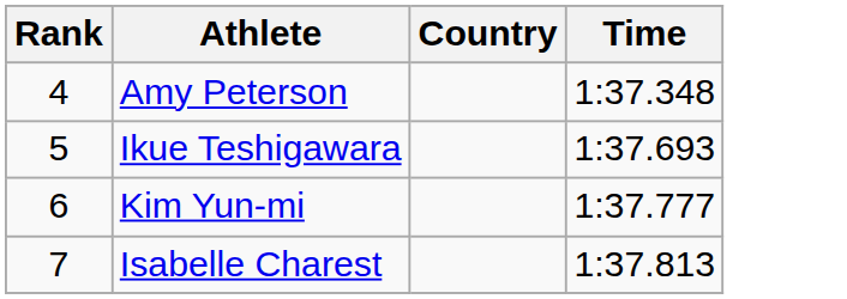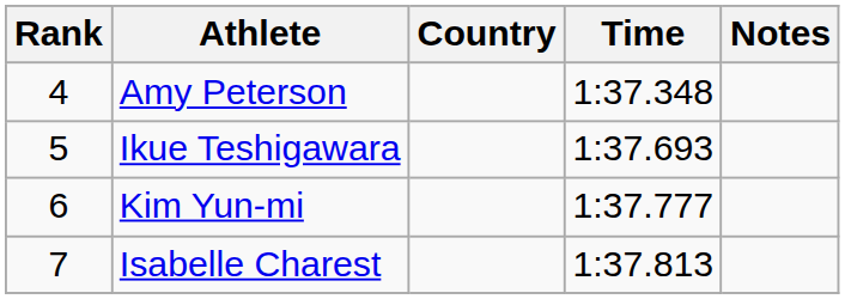+ column: Notes
